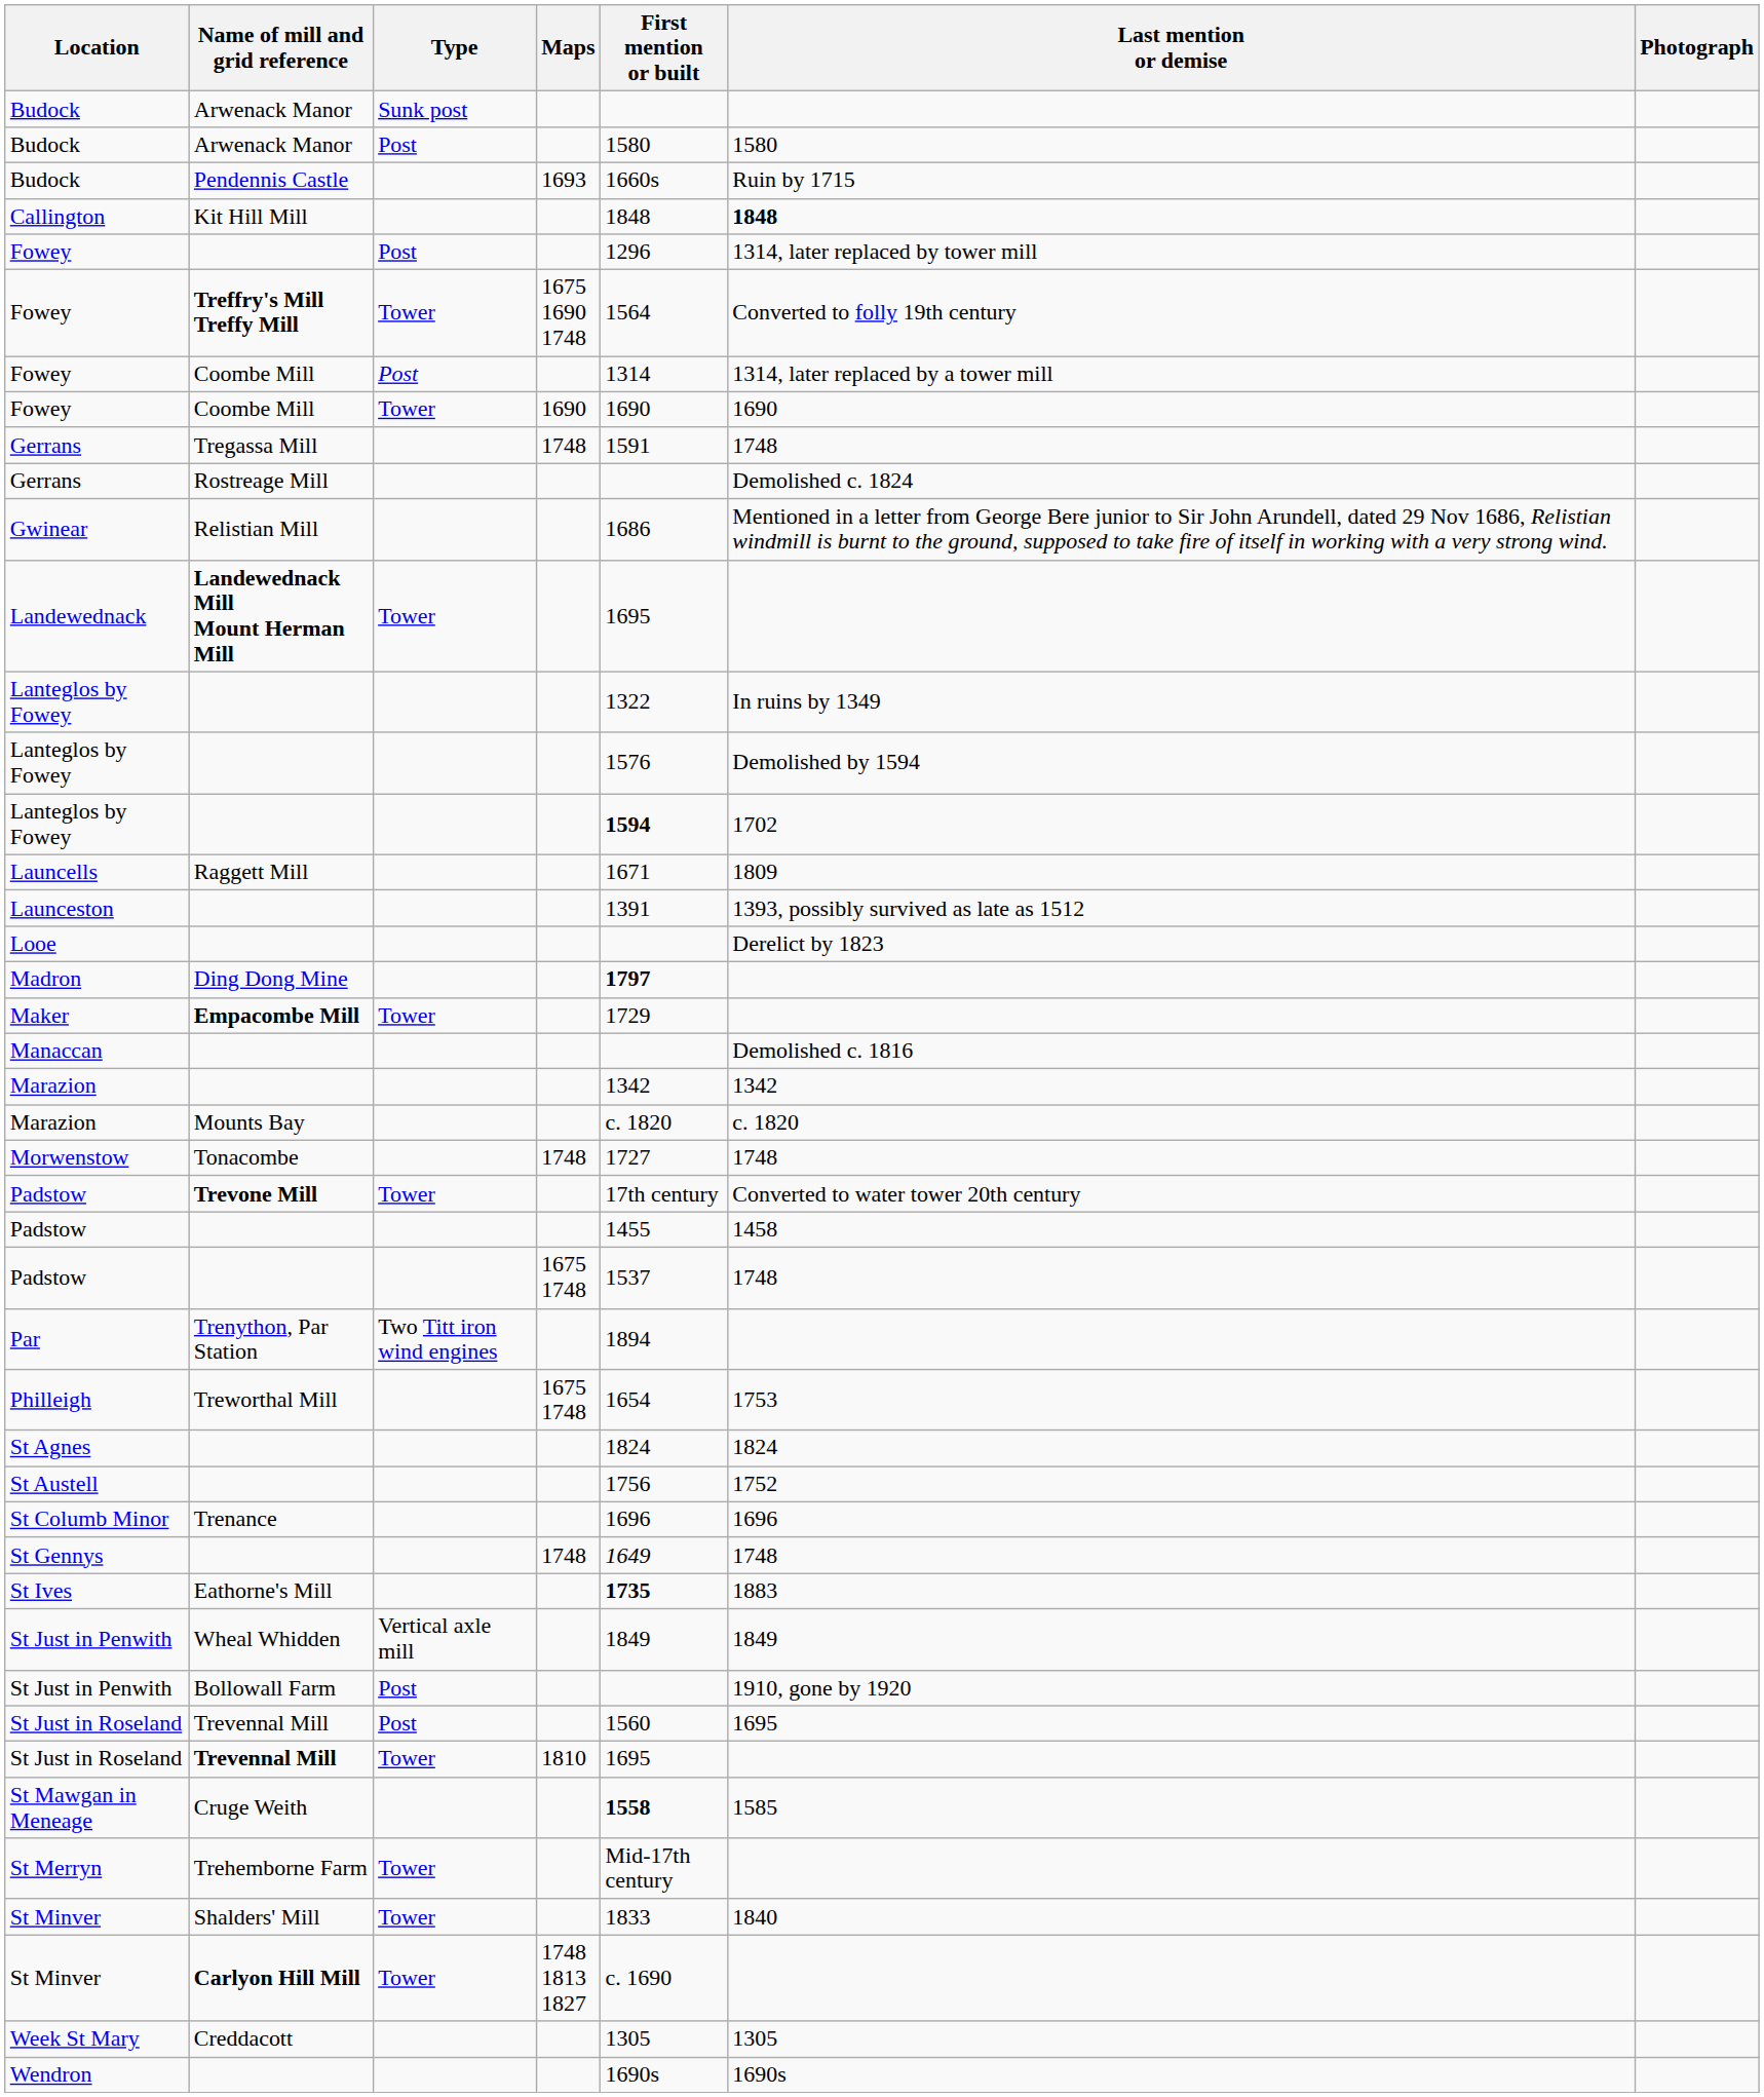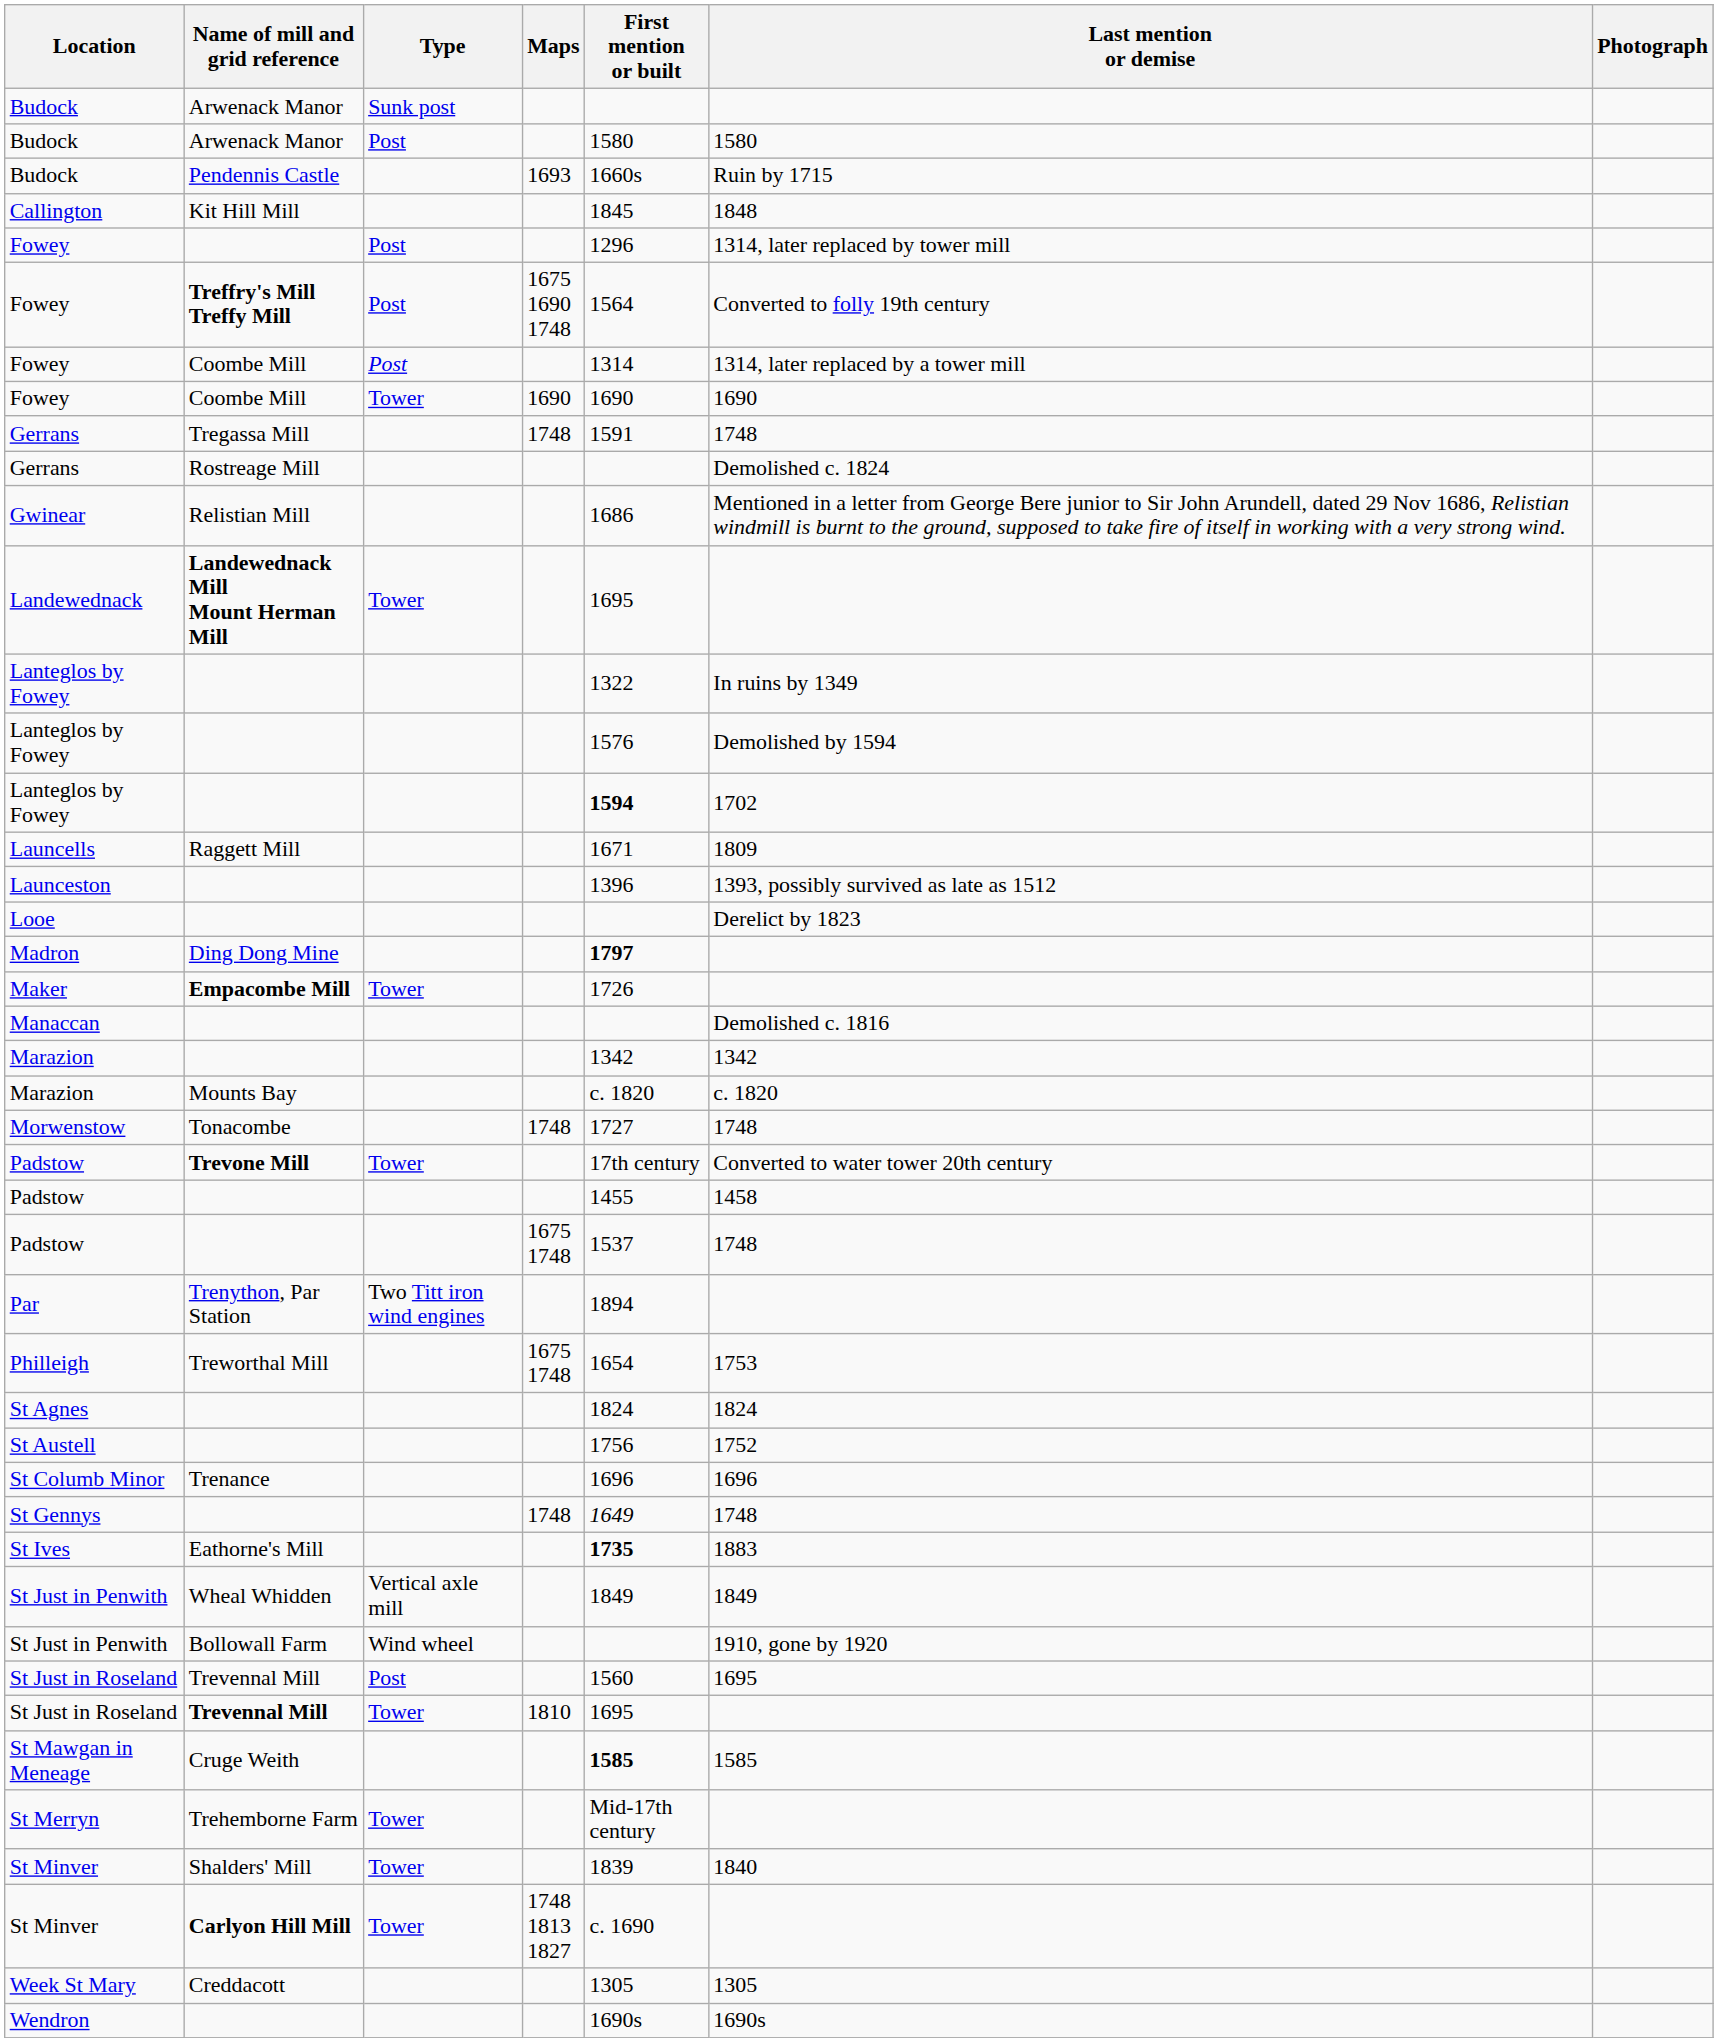Callington | First mention or built: 1848 -> 1845
Callington | Last mention or demise: bold -> normal
Fowey / Treffry's Mill Treffy Mill | Type: Tower -> Post
Launceston | First mention or built: 1391 -> 1396
Maker | First mention or built: 1729 -> 1726
St Just in Penwith / Bollowall Farm | Type: Post -> Wind wheel
St Mawgan in Meneage | First mention or built: 1558 -> 1585
St Minver / Shalders' Mill | First mention or built: 1833 -> 1839
